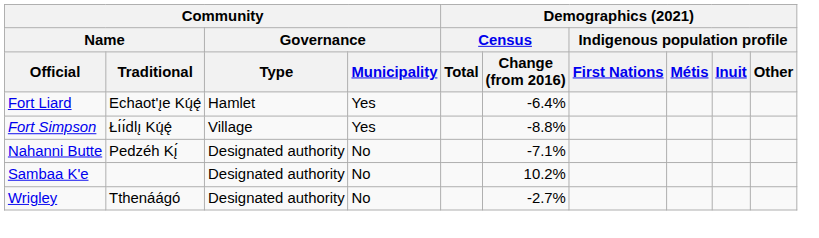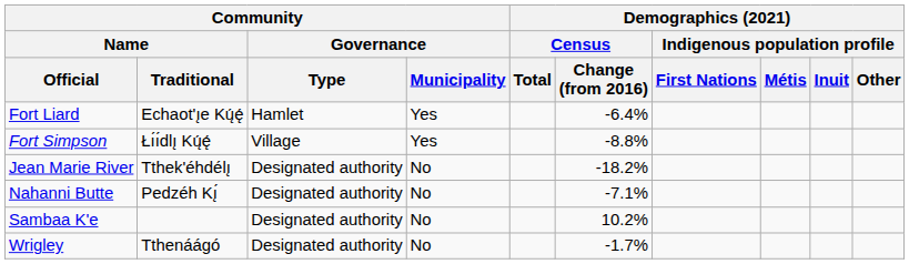+ row: Jean Marie River | Tthek'éhdélı̨ | Designated authority | No | -18.2%
Wrigley | Demographics (2021) / Census / Change (from 2016): -2.7% -> -1.7%
